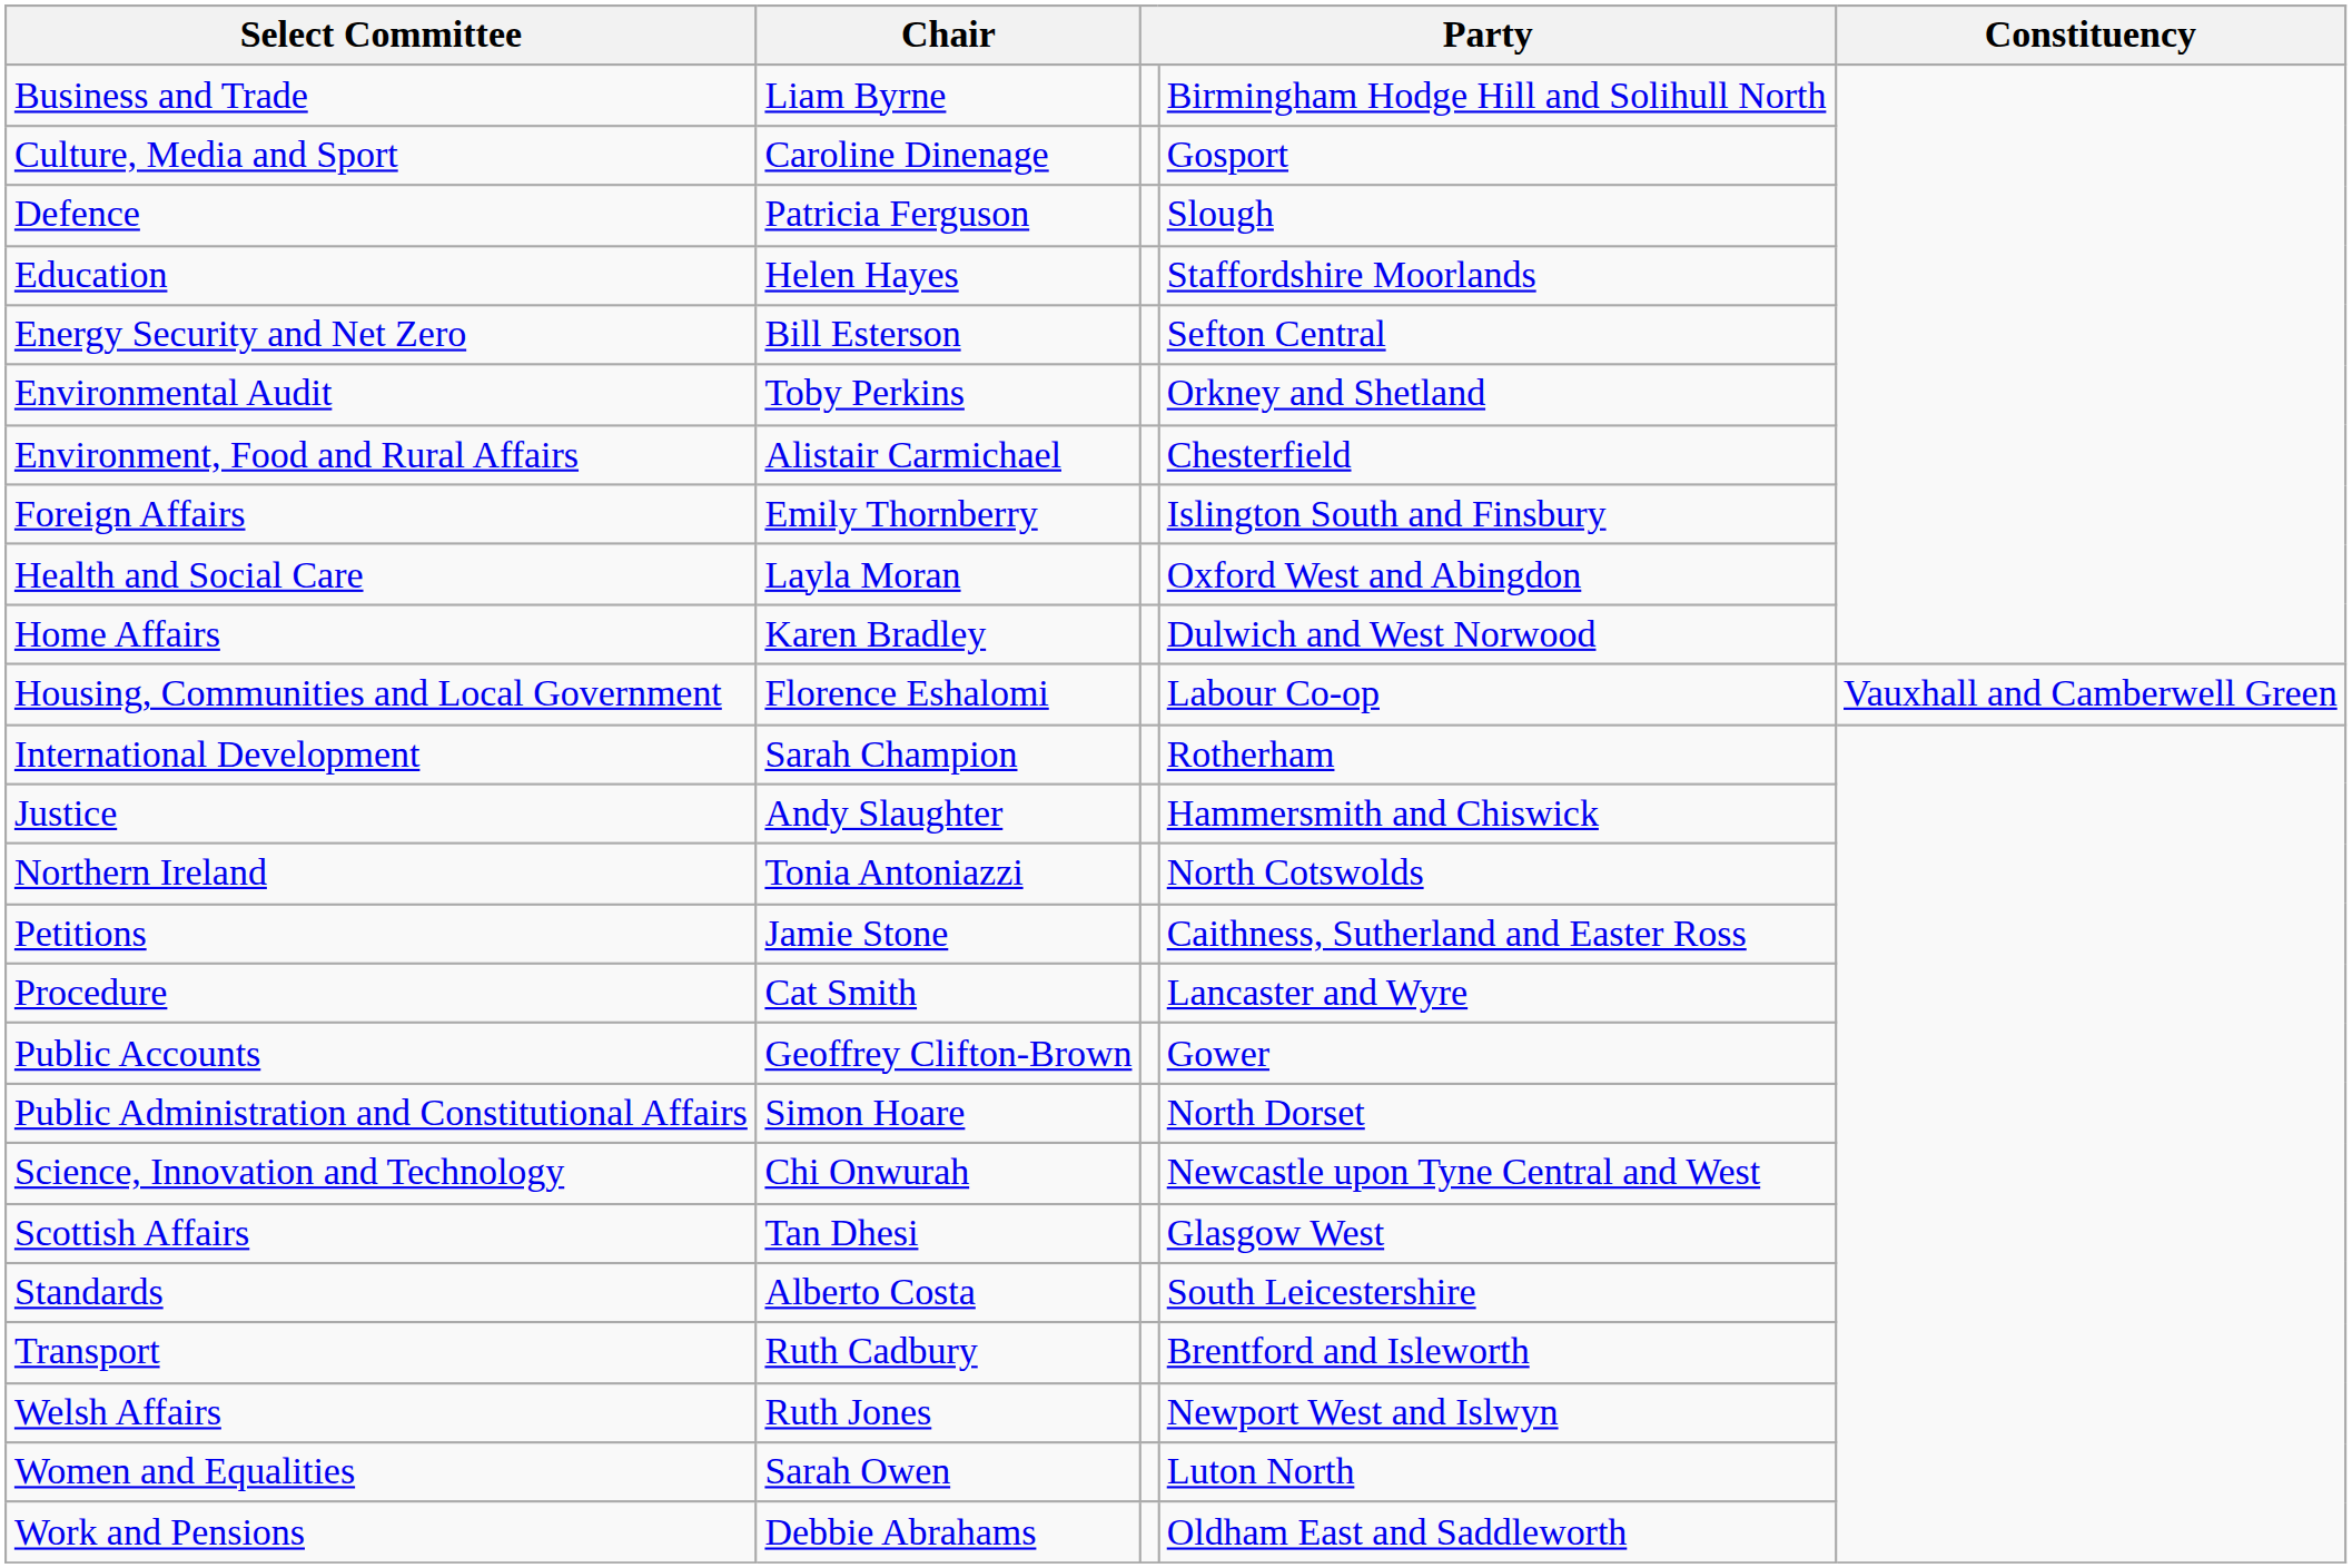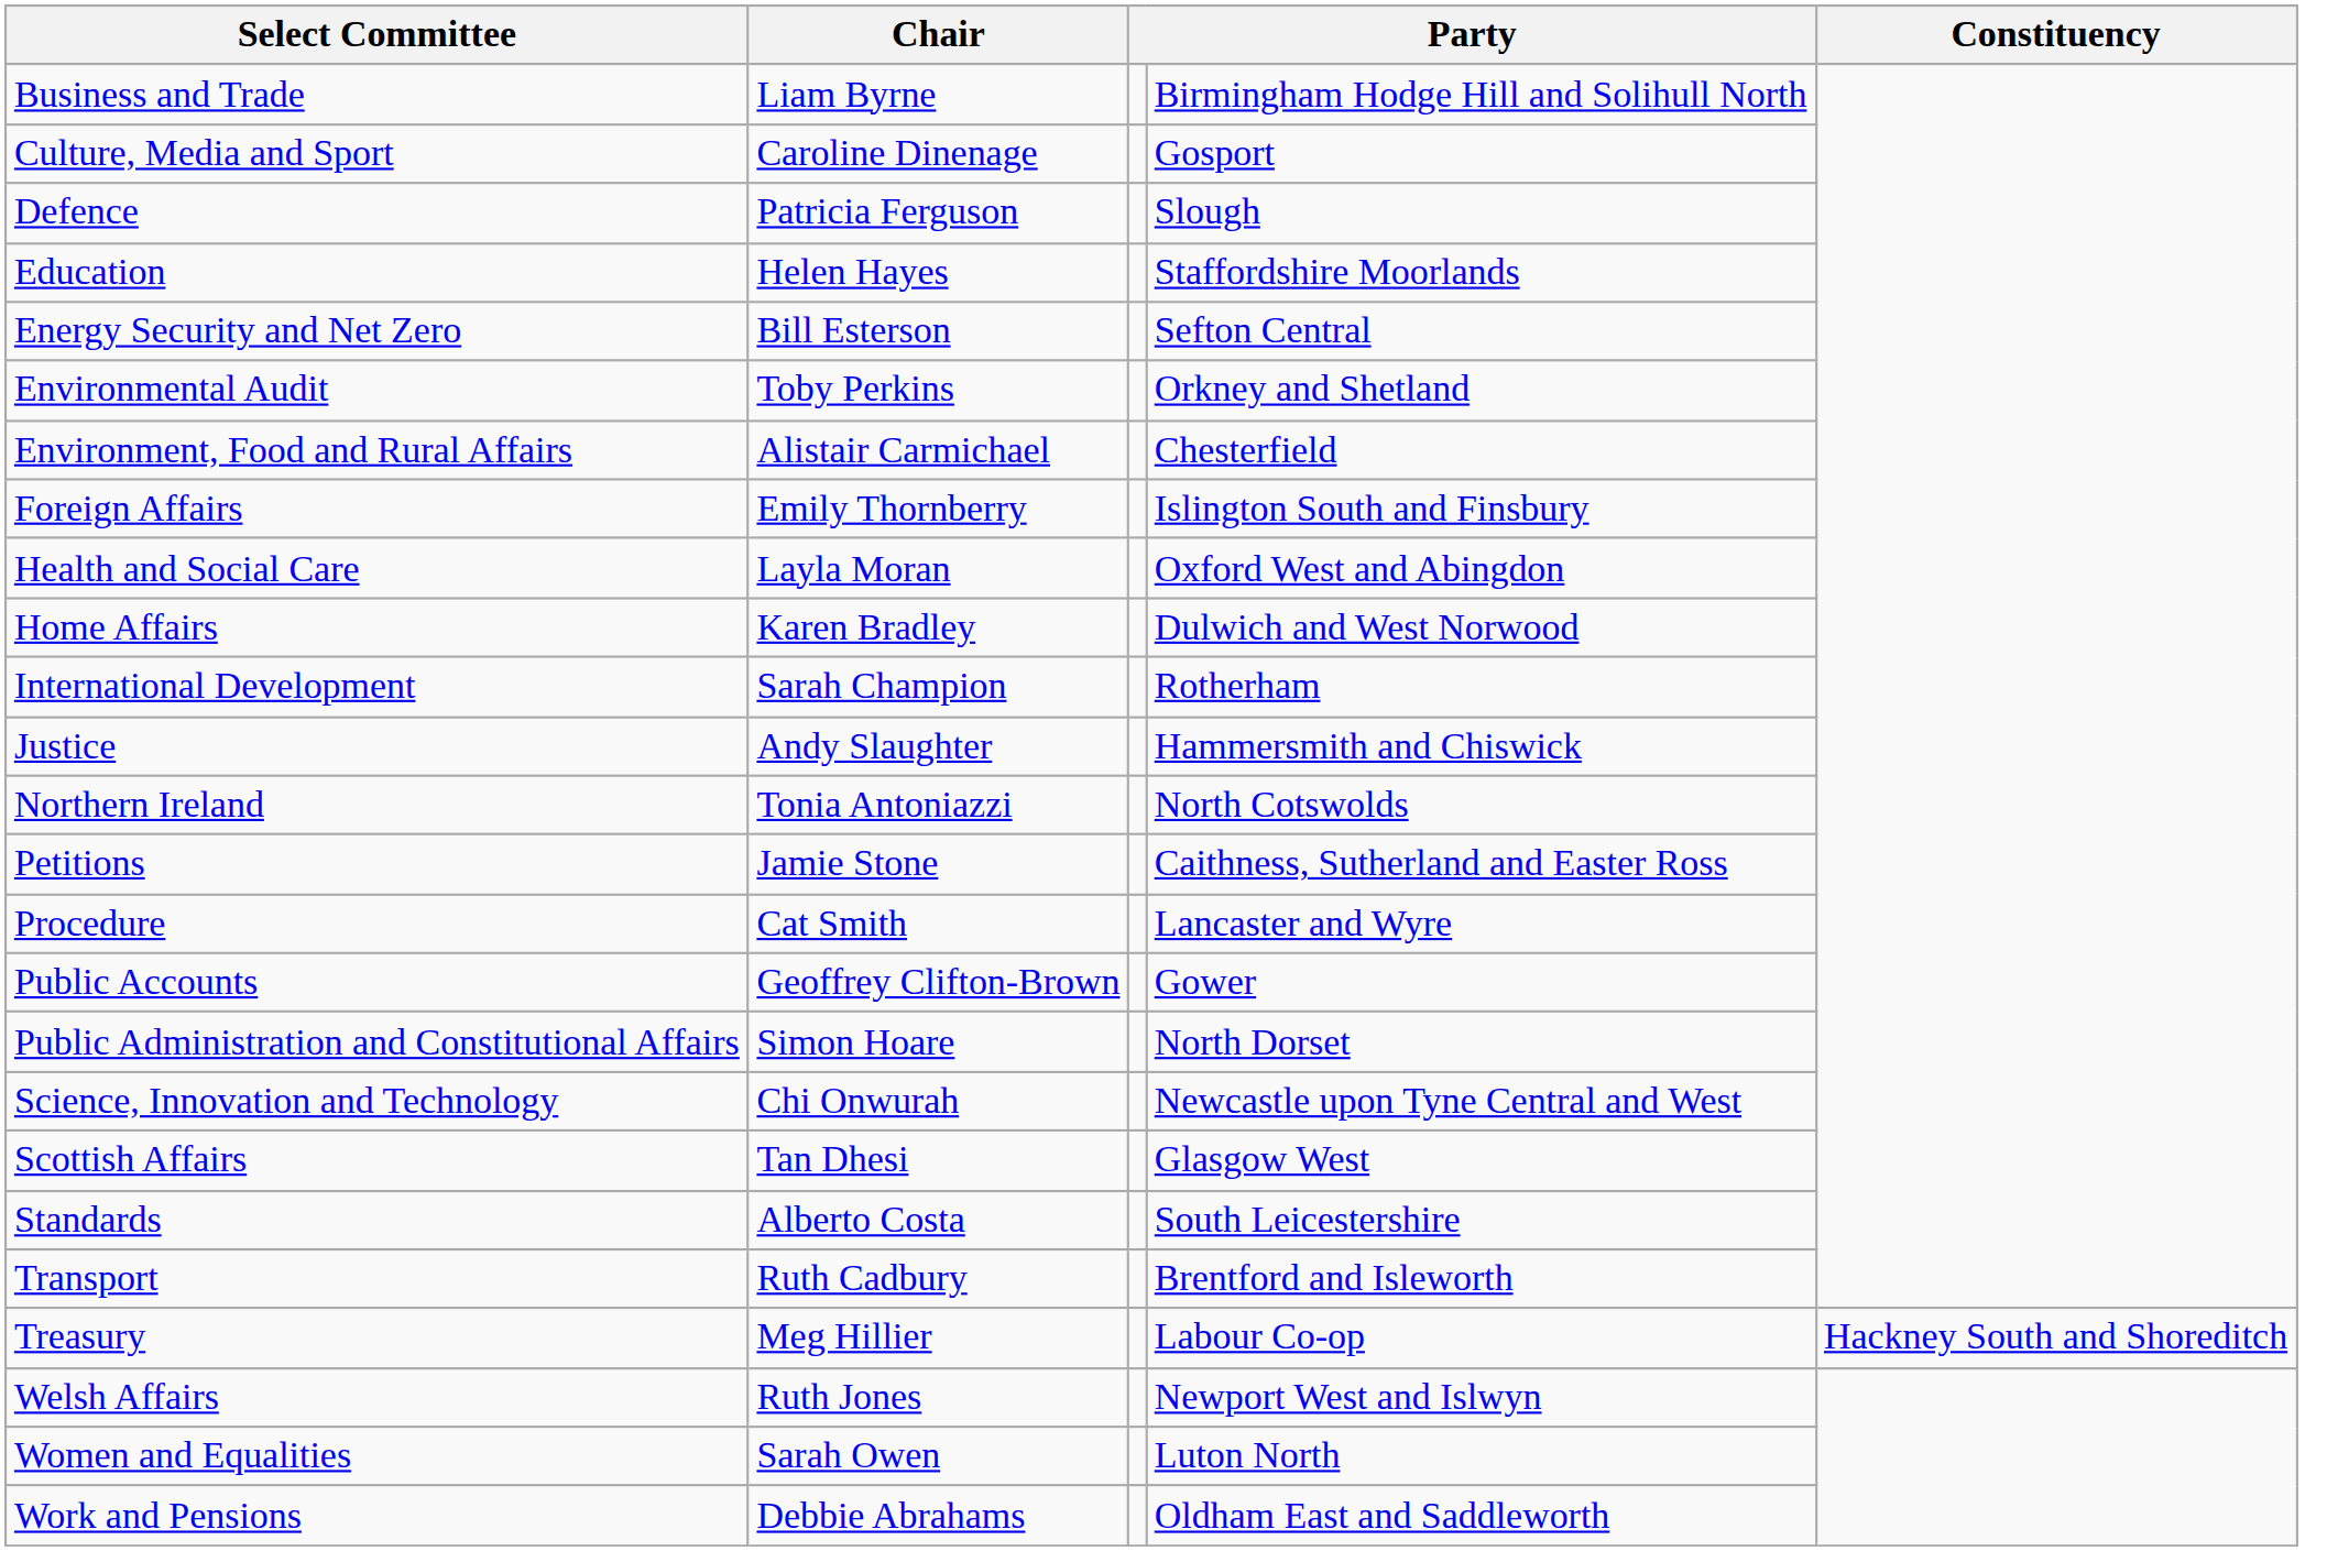- row: Housing, Communities and Local Government | Florence Eshalomi | Labour Co-op | Vauxhall and Camberwell Green
+ row: Treasury | Meg Hillier | Labour Co-op | Hackney South and Shoreditch
